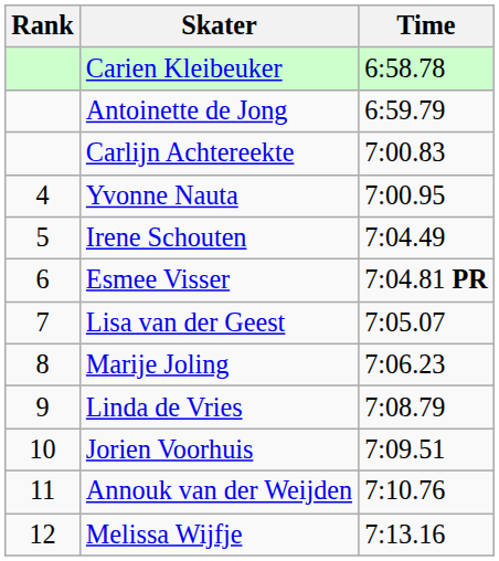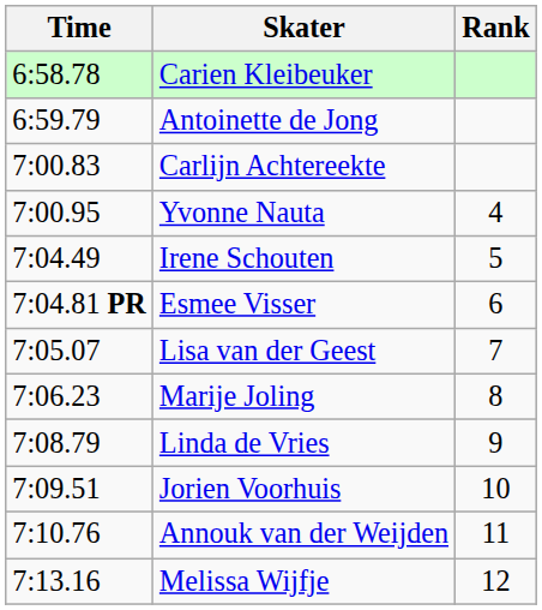columns swapped: Rank <-> Time
